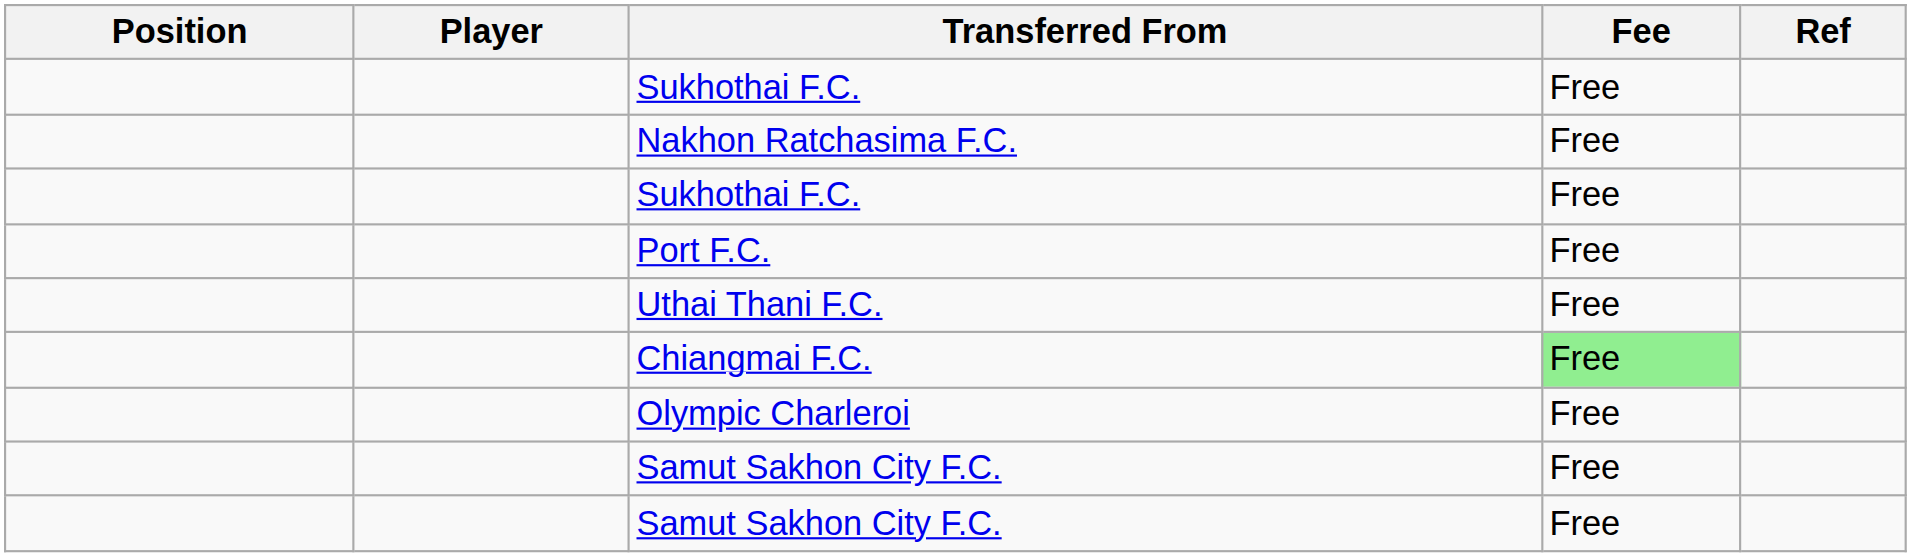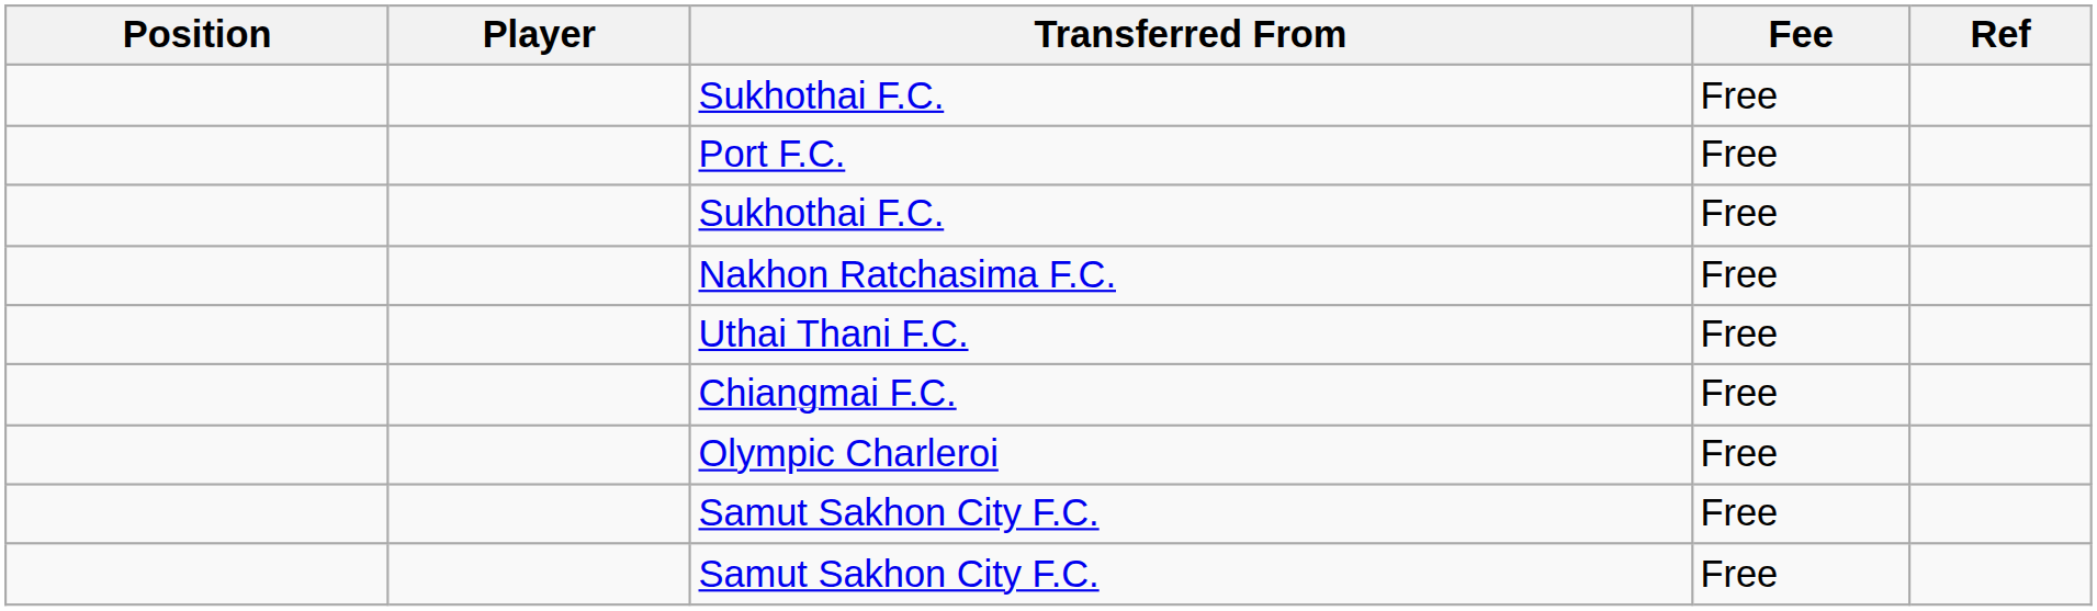rows swapped: Port F.C. <-> Nakhon Ratchasima F.C.
Chiangmai F.C. | Fee: lightgreen background -> no background
